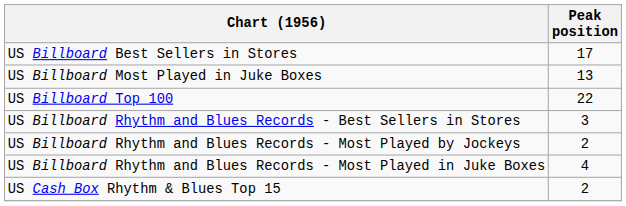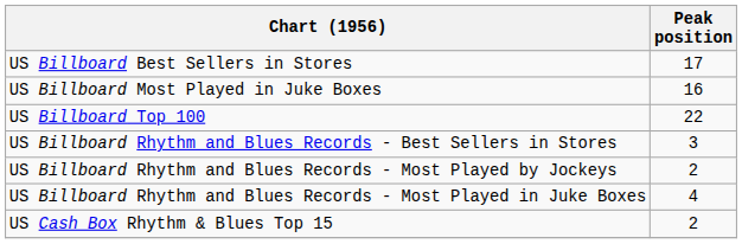US Billboard Most Played in Juke Boxes | Peak position: 13 -> 16
